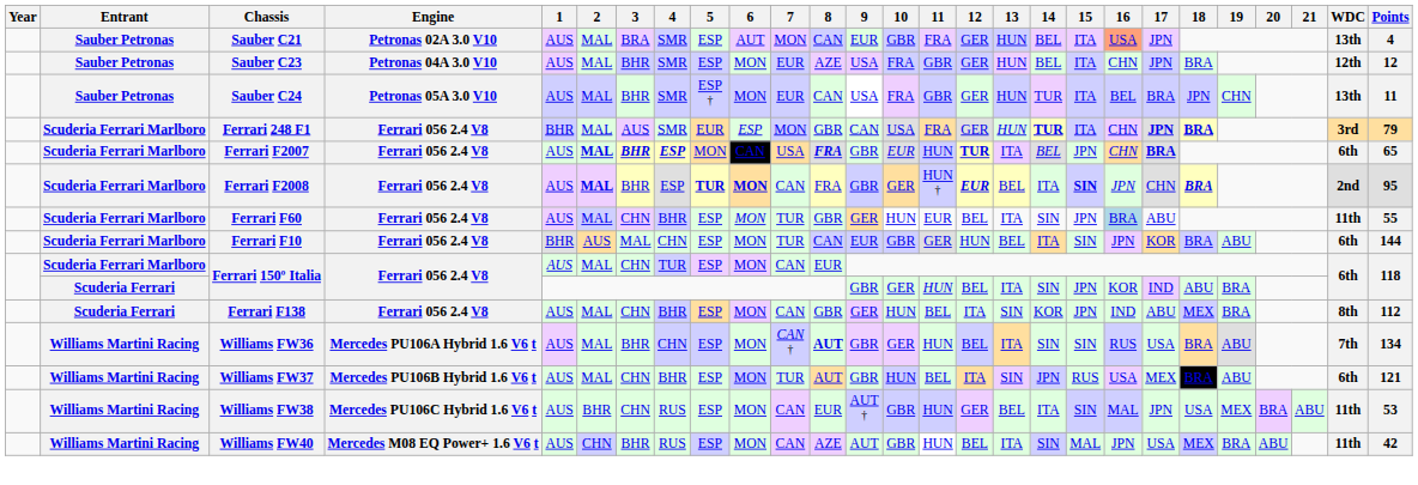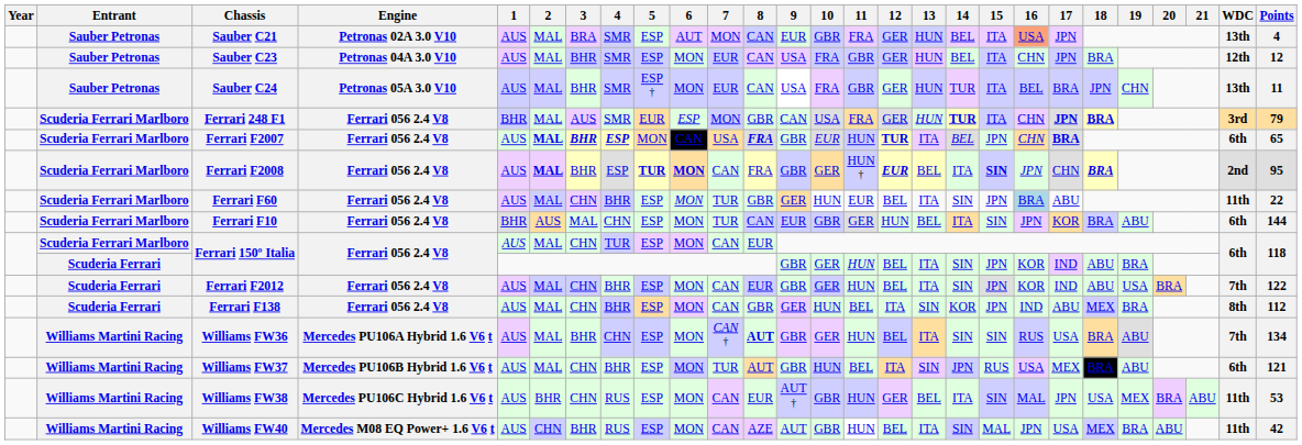Sauber C23 | 8: AZE -> CAN
Ferrari F60 | Points: 55 -> 22
+ row: Scuderia Ferrari | Ferrari F2012 | Ferrari 056 2.4 V8 | AUS | MAL | CHN | BHR | ESP | MON | CAN | EUR | GBR | GER | HUN | BEL | ITA | SIN | JPN | KOR | IND | ABU | USA | BRA | 7th | 122
